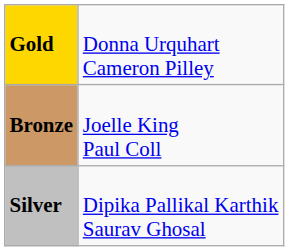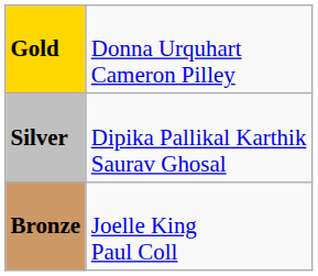rows swapped: Silver <-> Bronze
